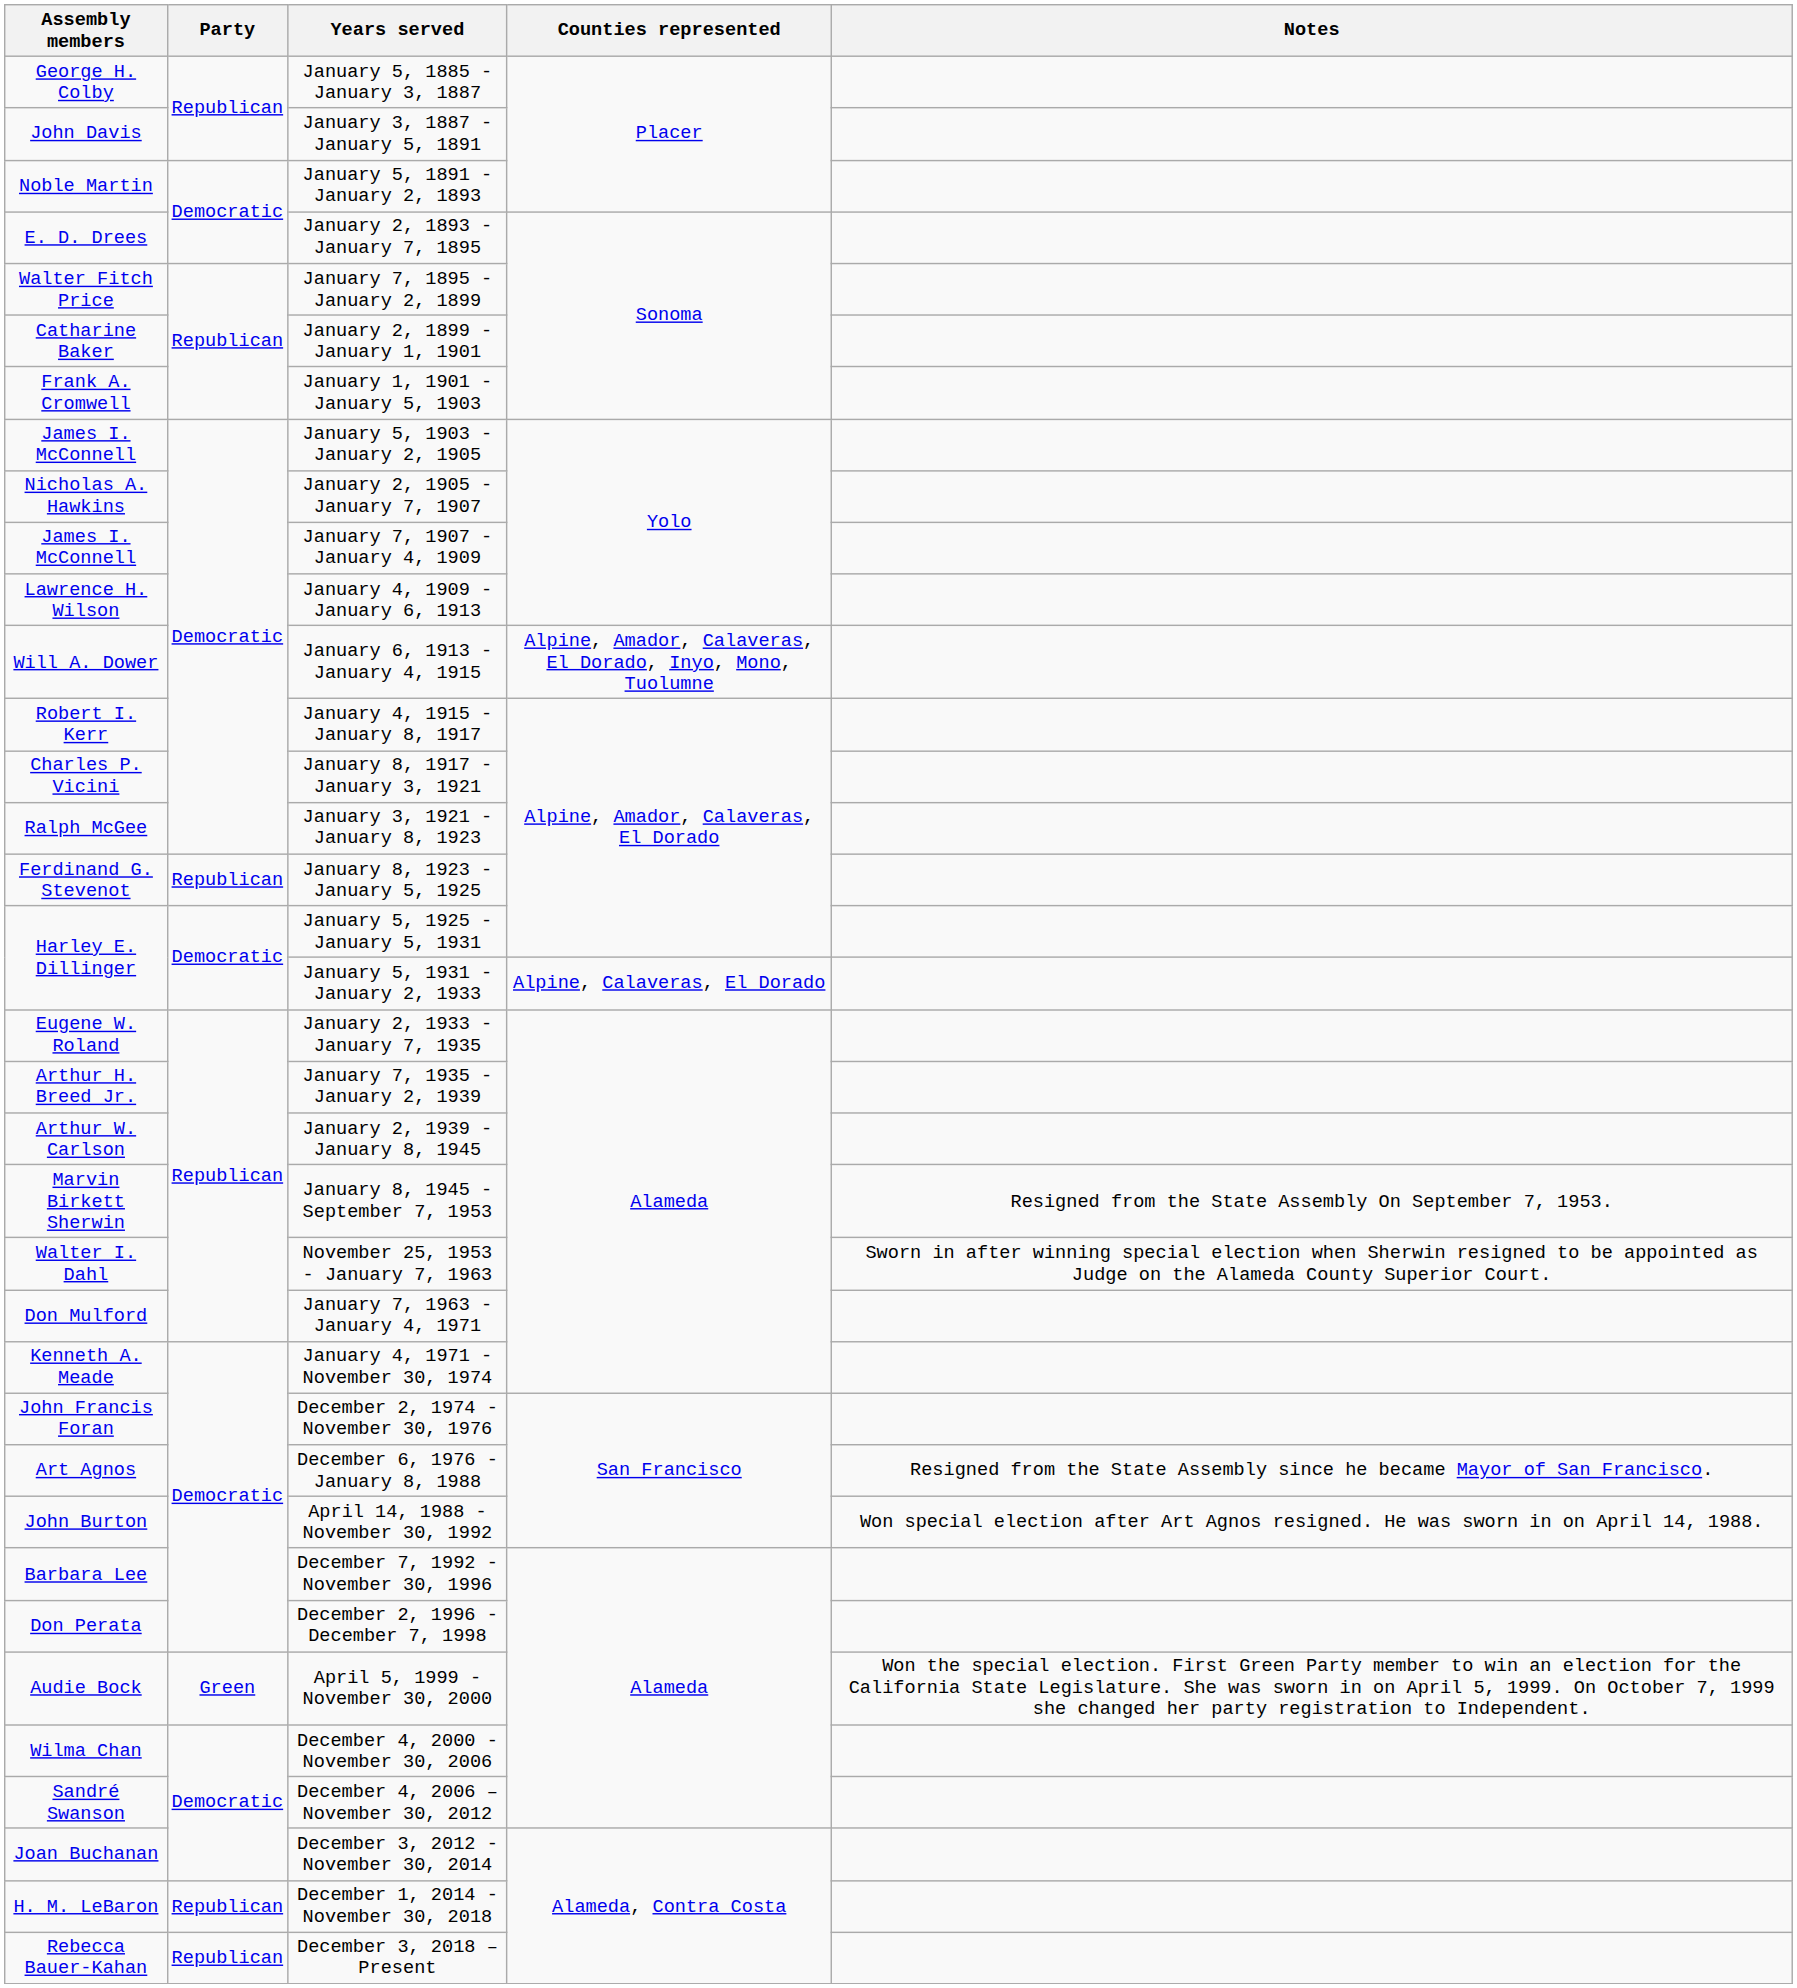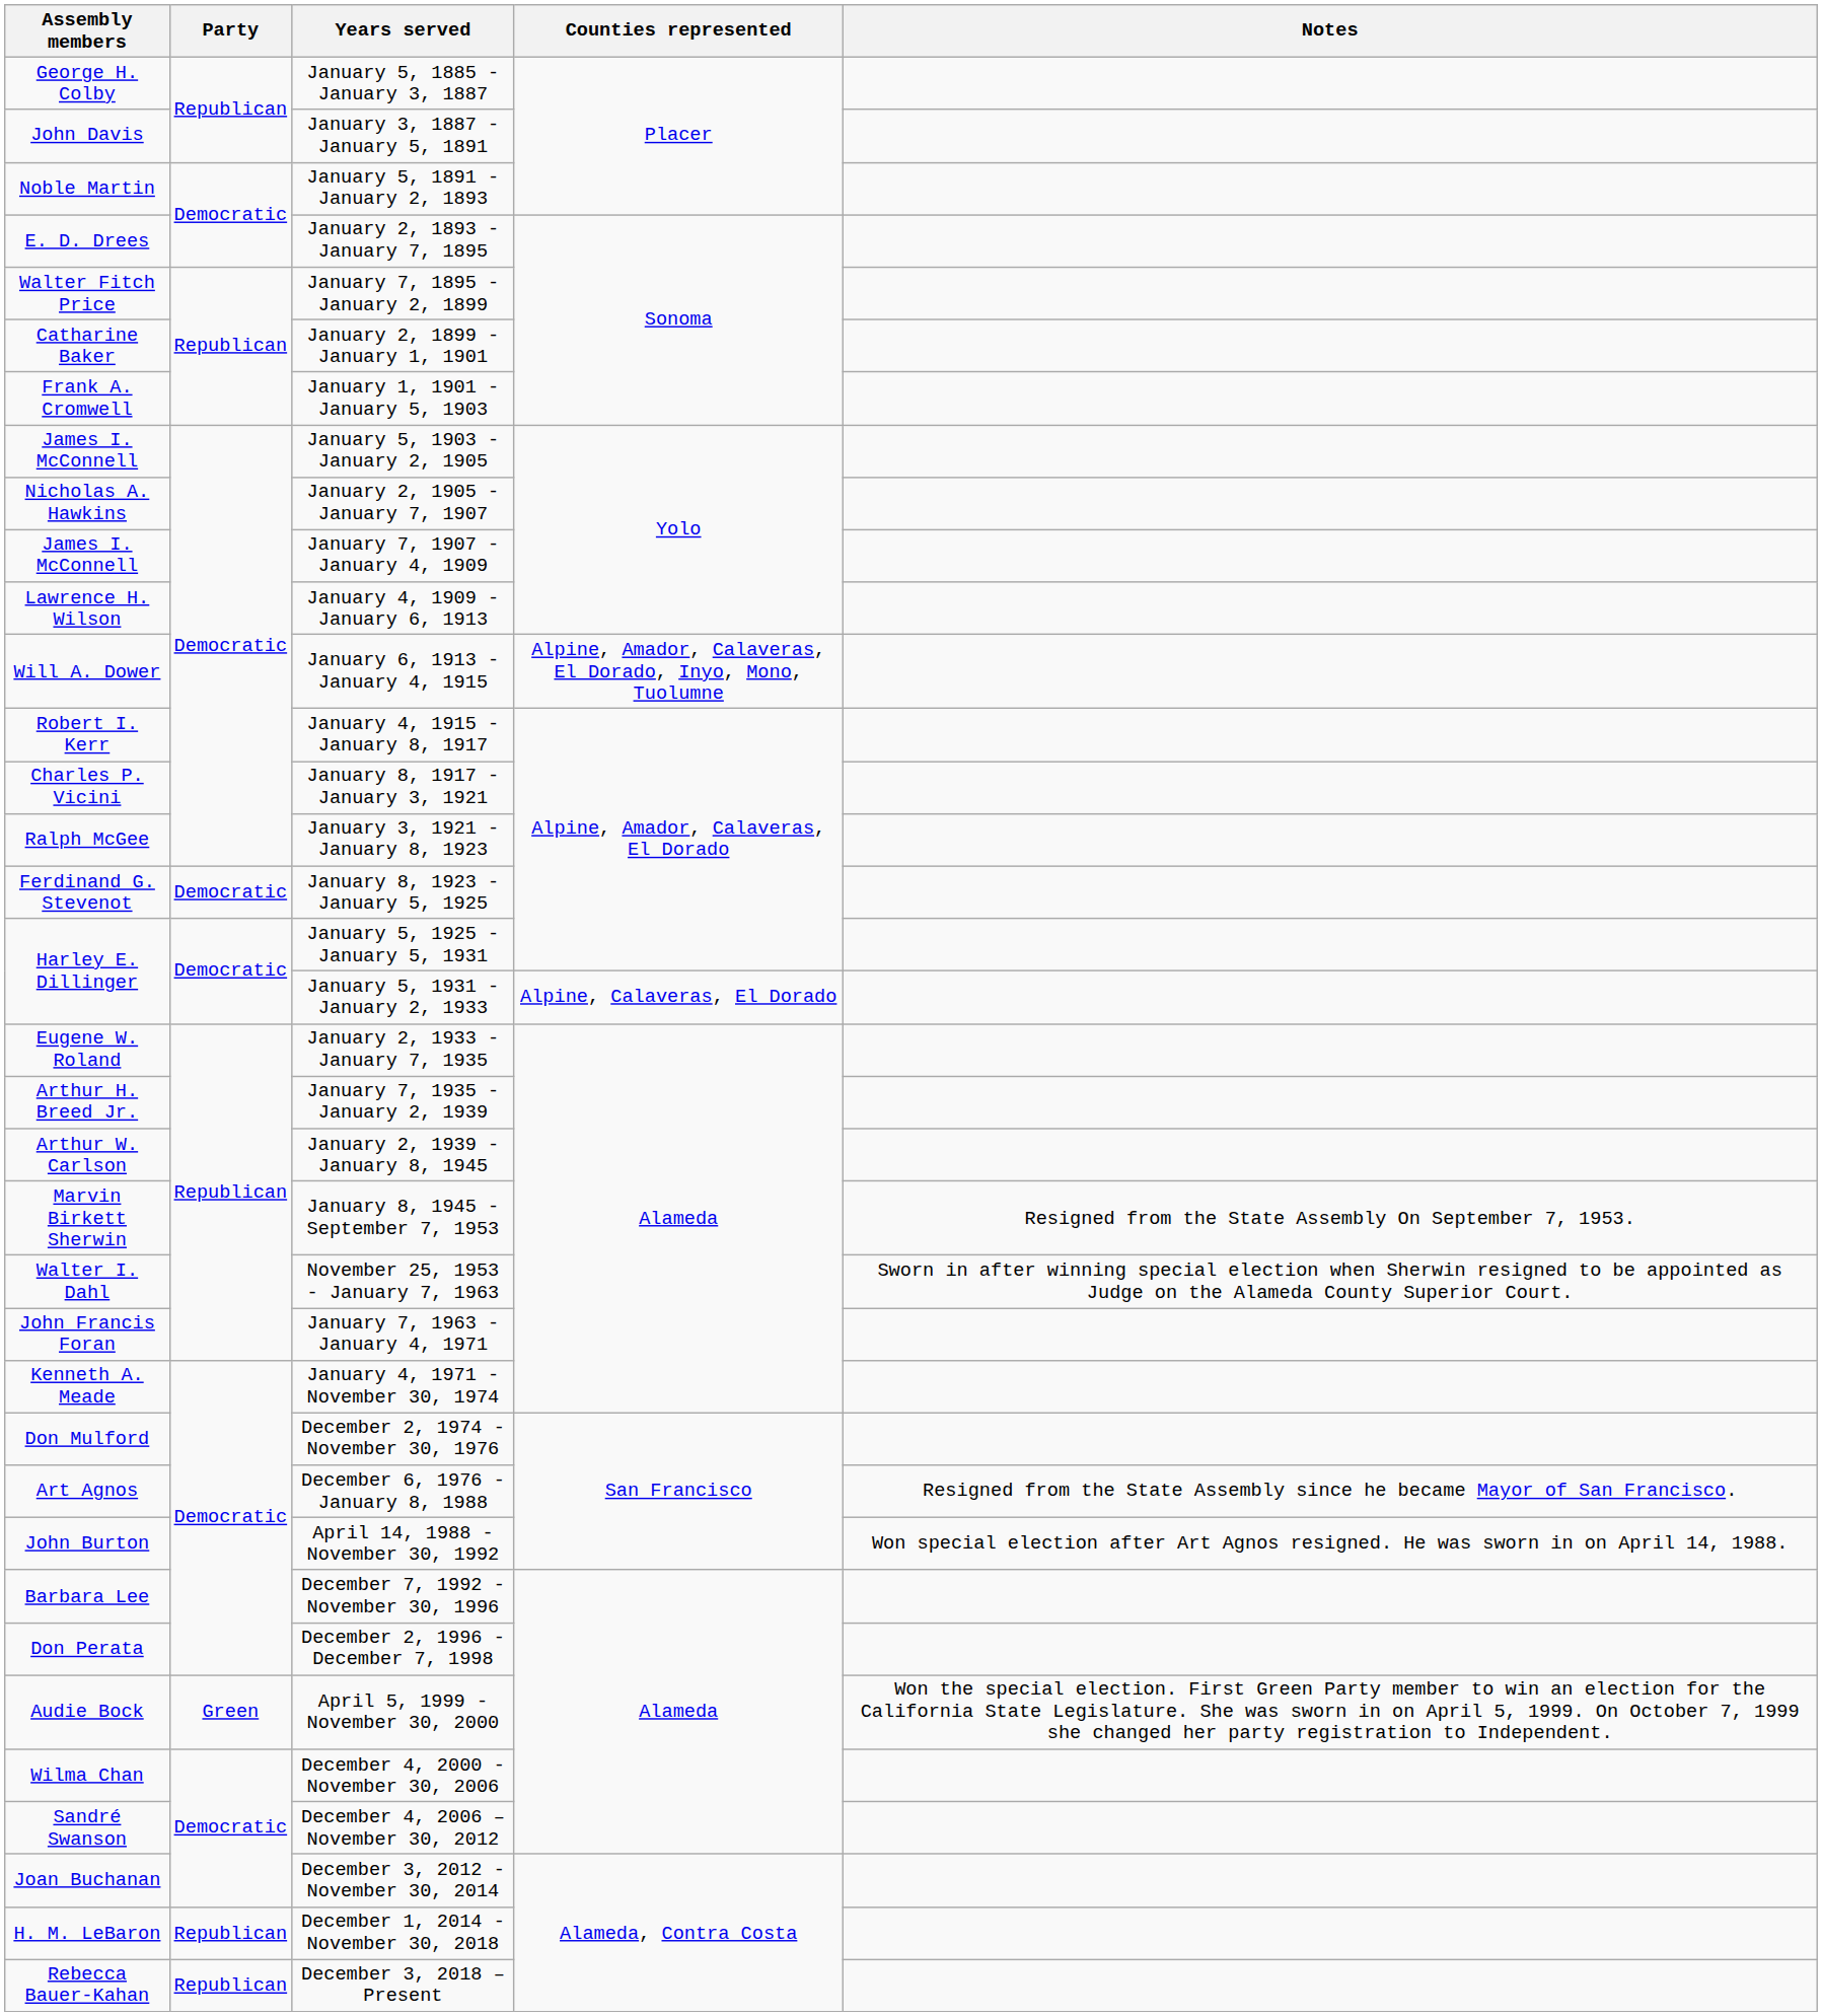January 8, 1923 - January 5, 1925 | Party: Republican -> Democratic
January 7, 1963 - January 4, 1971 | Assembly members: Don Mulford -> John Francis Foran
December 2, 1974 - November 30, 1976 | Assembly members: John Francis Foran -> Don Mulford
